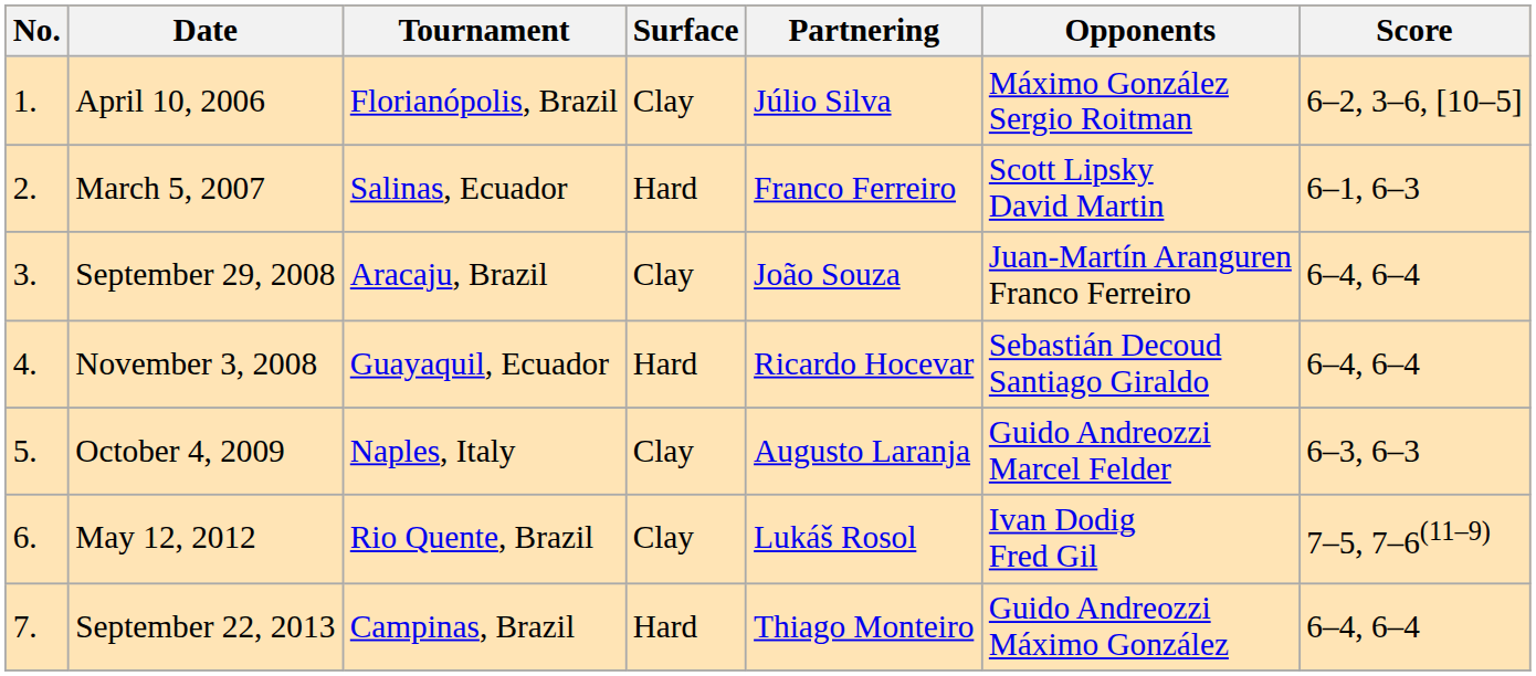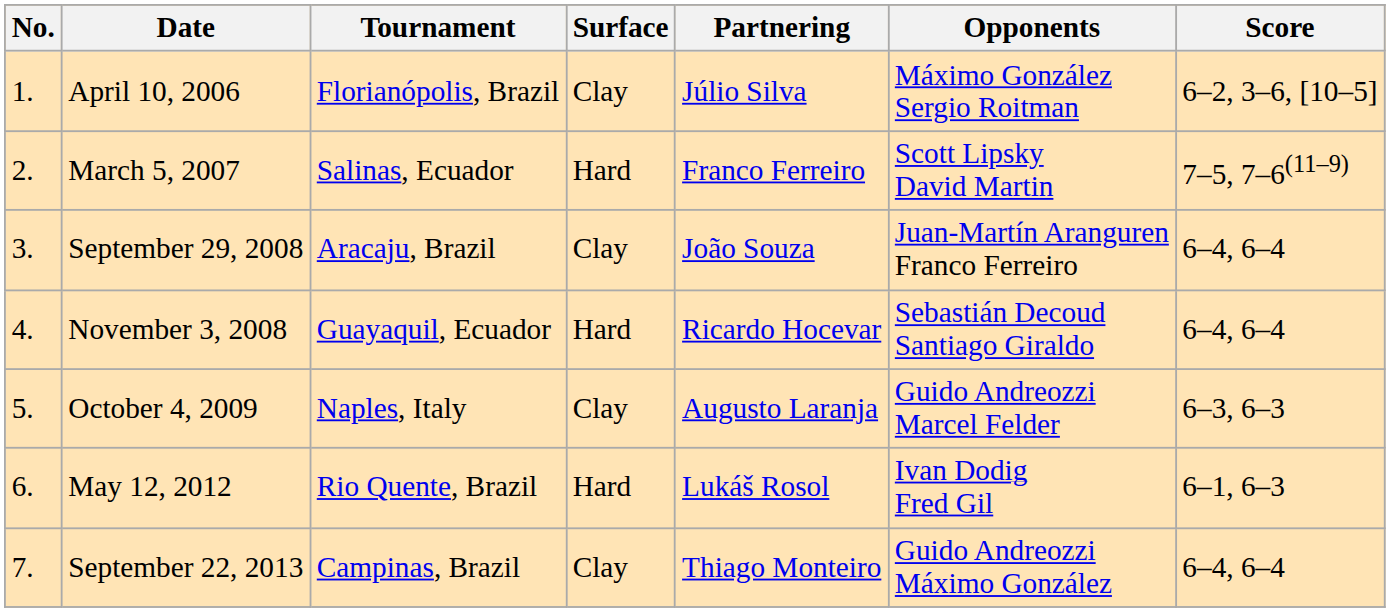March 5, 2007 | Score: 6–1, 6–3 -> 7–5, 7–6(11–9)
May 12, 2012 | Surface: Clay -> Hard
May 12, 2012 | Score: 7–5, 7–6(11–9) -> 6–1, 6–3
September 22, 2013 | Surface: Hard -> Clay
